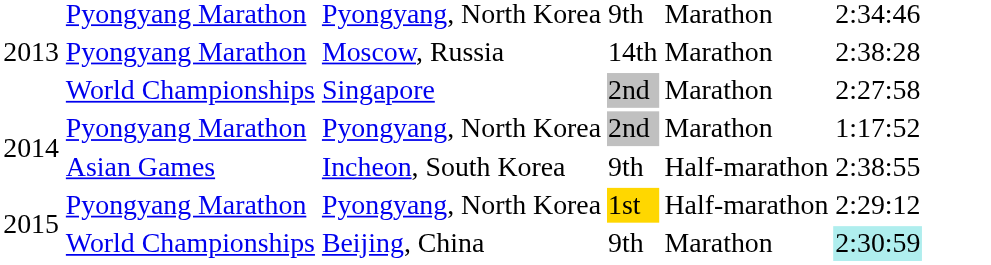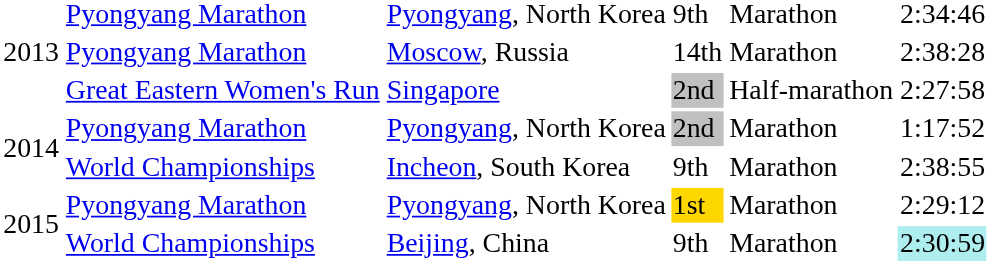Singapore | column 2: World Championships -> Great Eastern Women's Run
Singapore | column 5: Marathon -> Half-marathon
Incheon, South Korea | column 2: Asian Games -> World Championships
Incheon, South Korea | column 5: Half-marathon -> Marathon
Pyongyang, North Korea / 1st | column 5: Half-marathon -> Marathon
